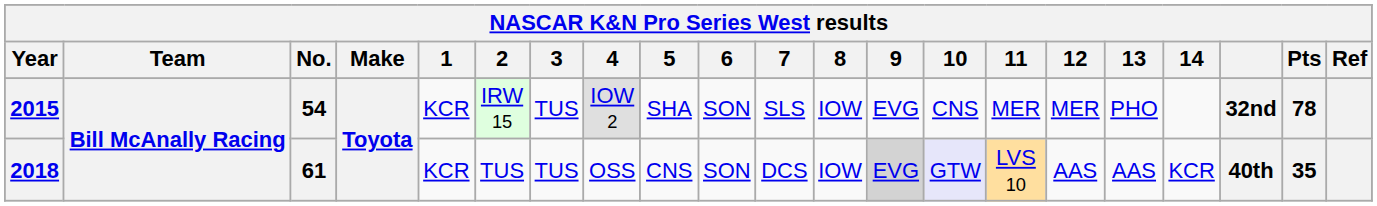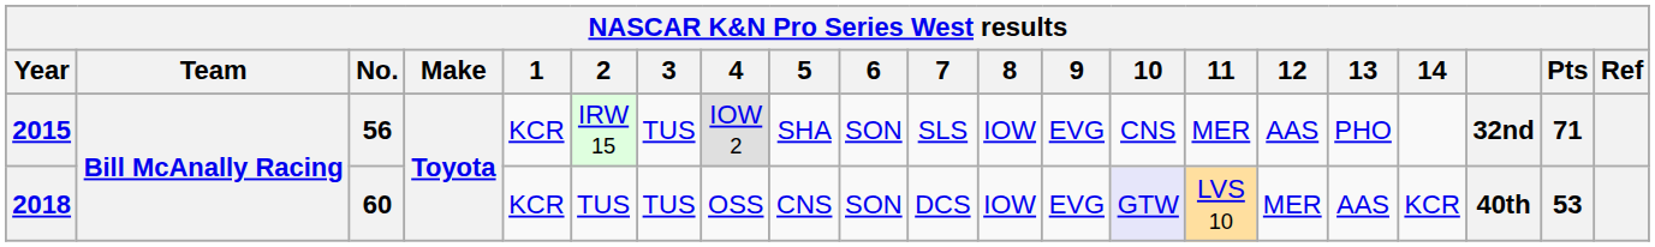2015 | No.: 54 -> 56
2015 | 12: MER -> AAS
2015 | Pts: 78 -> 71
2018 | No.: 61 -> 60
2018 | 9: lightgrey background -> no background
2018 | 12: AAS -> MER
2018 | Pts: 35 -> 53
